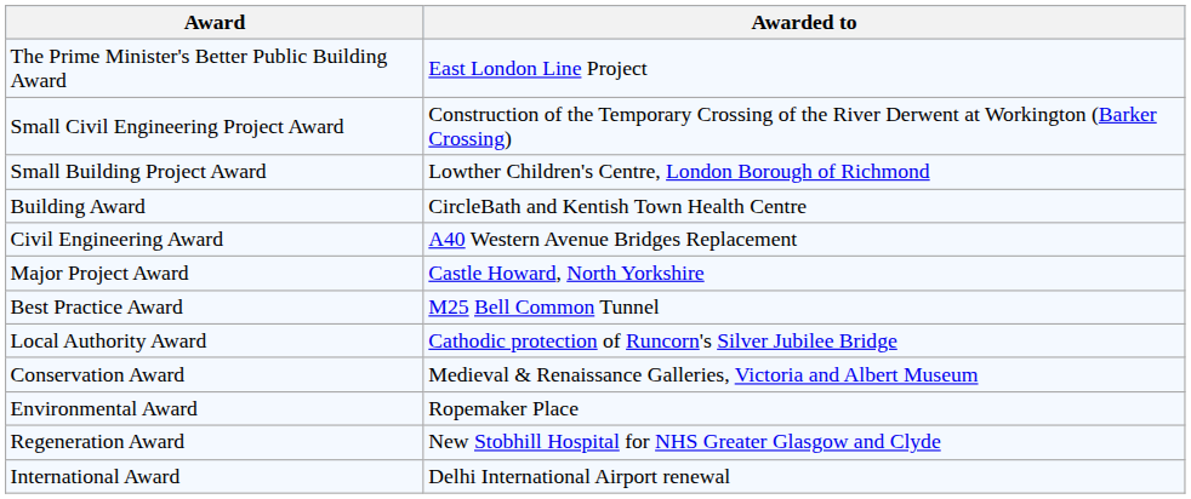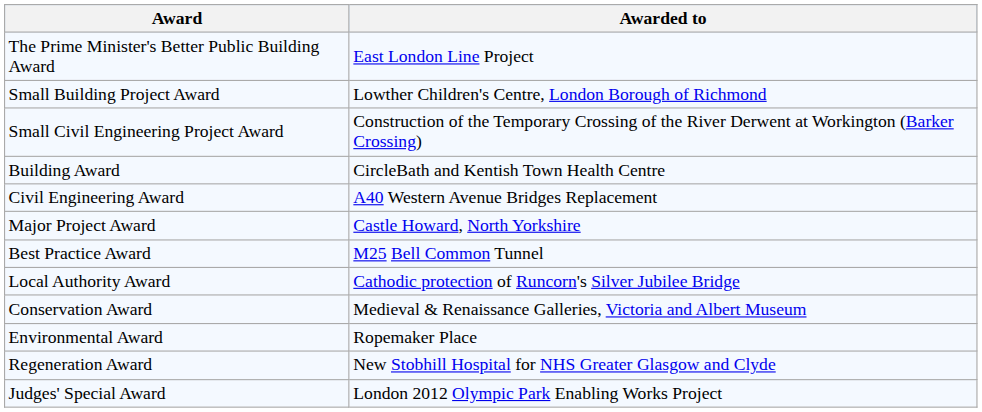rows swapped: Small Building Project Award <-> Small Civil Engineering Project Award
+ row: Judges' Special Award | London 2012 Olympic Park Enabling Works Project
- row: International Award | Delhi International Airport renewal
